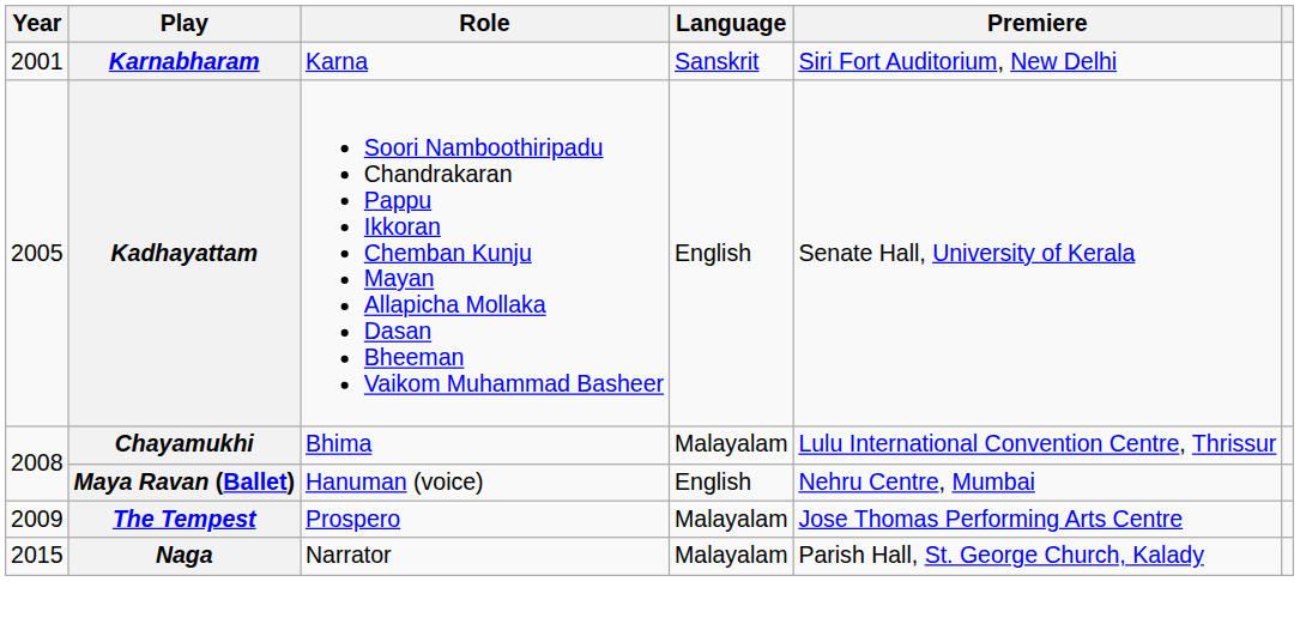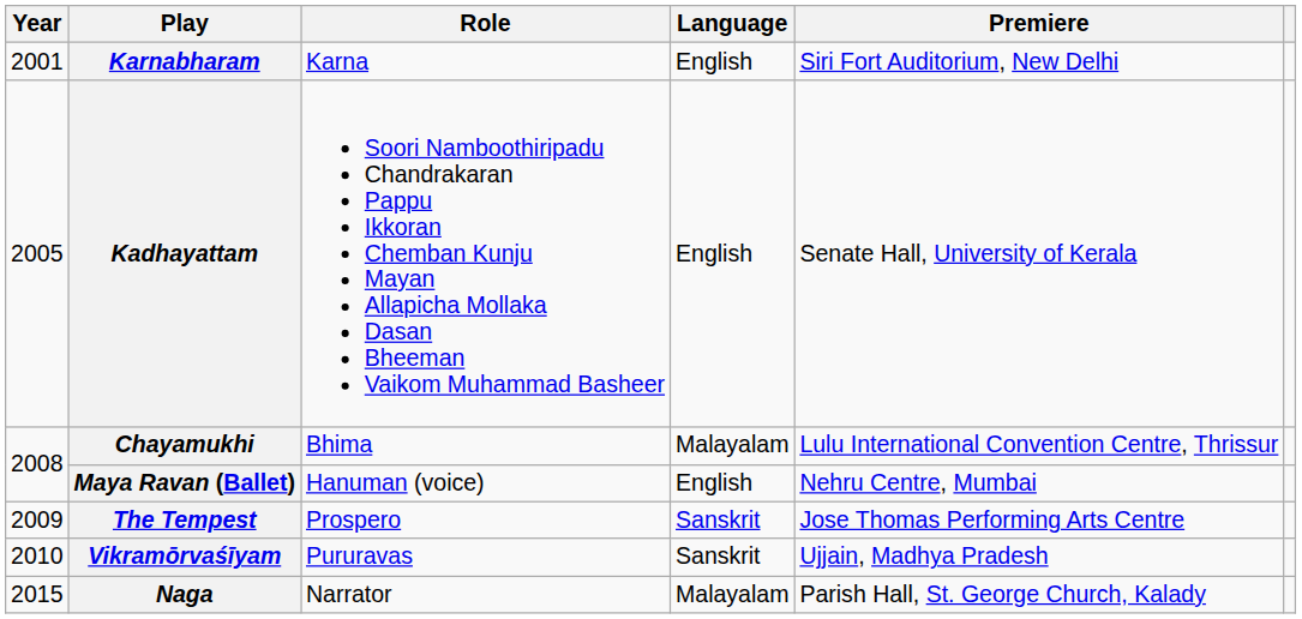Karnabharam | Language: Sanskrit -> English
The Tempest | Language: Malayalam -> Sanskrit
+ row: 2010 | Vikramōrvaśīyam | Pururavas | Sanskrit | Ujjain, Madhya Pradesh
